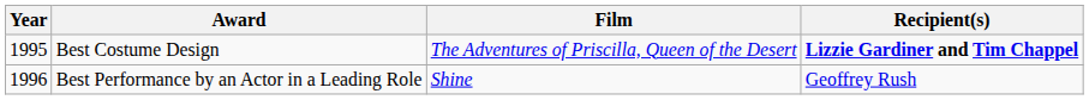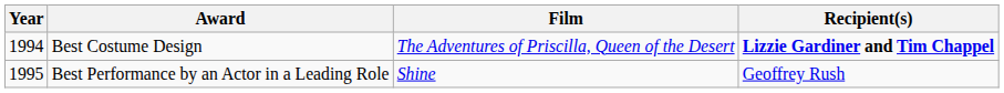Best Costume Design | Year: 1995 -> 1994
Best Performance by an Actor in a Leading Role | Year: 1996 -> 1995
